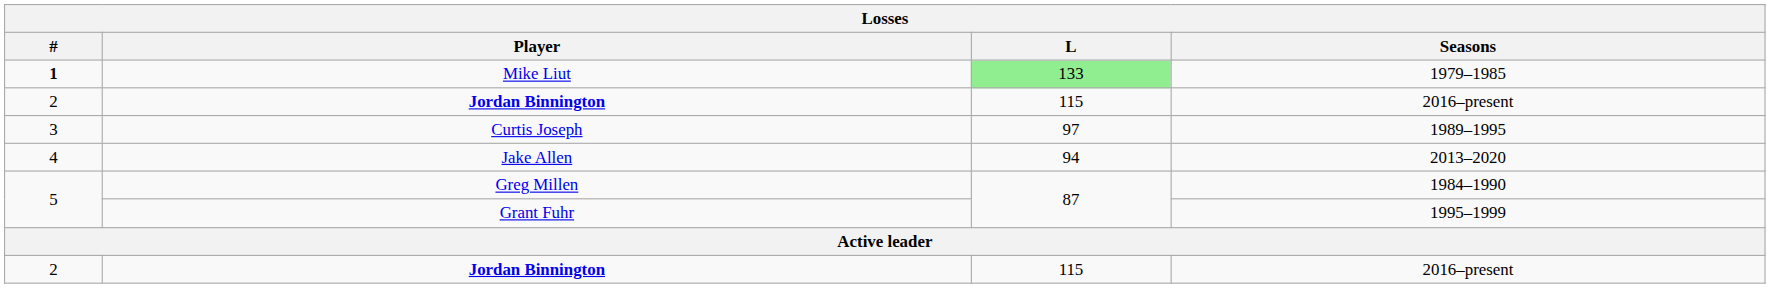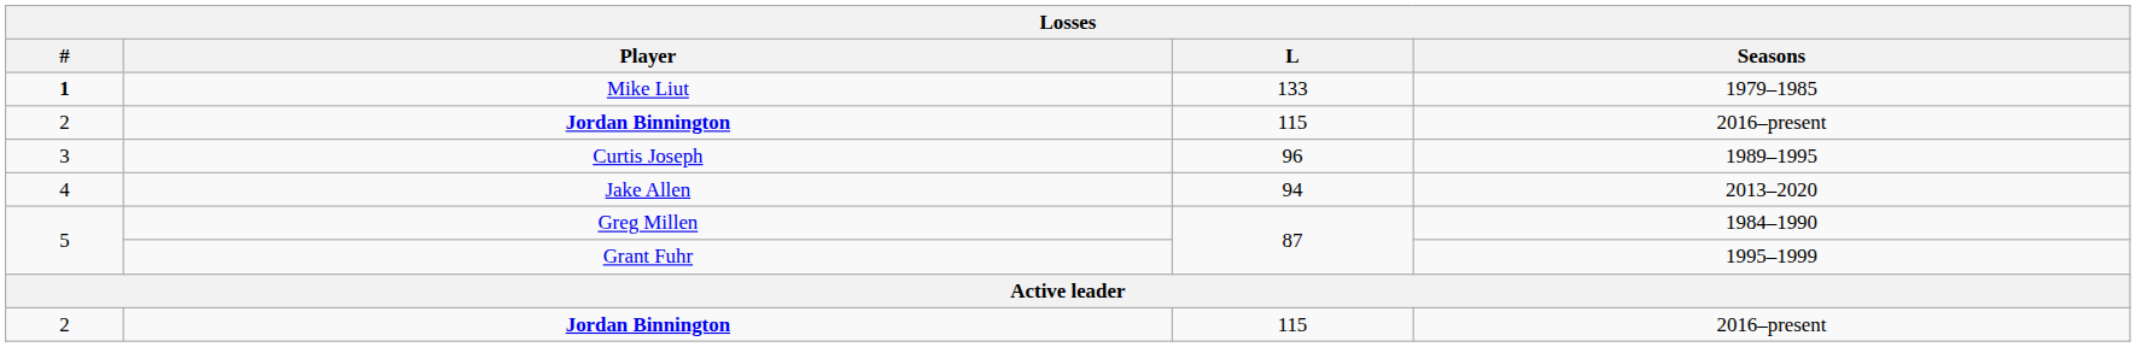Mike Liut | L: lightgreen background -> no background
Curtis Joseph | L: 97 -> 96
